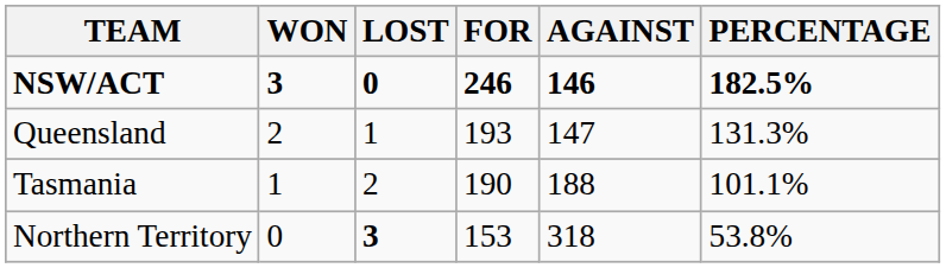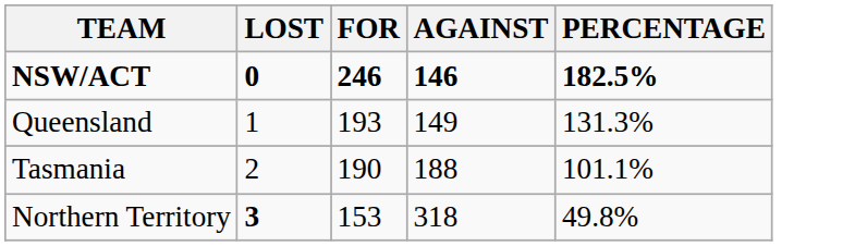- column: WON | 3 | 2 | 1 | 0
Queensland | AGAINST: 147 -> 149
Northern Territory | PERCENTAGE: 53.8% -> 49.8%
